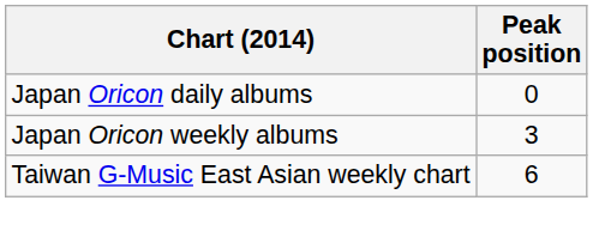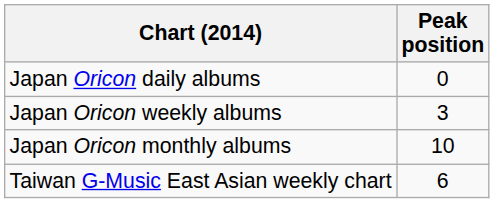+ row: Japan Oricon monthly albums | 10
